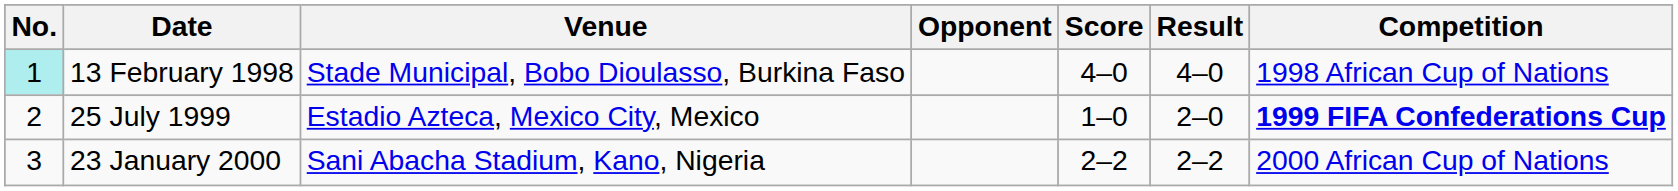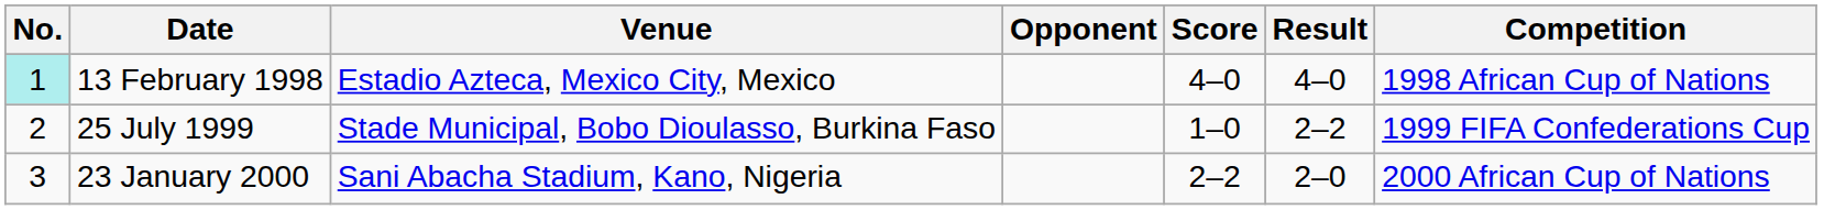13 February 1998 | Venue: Stade Municipal, Bobo Dioulasso, Burkina Faso -> Estadio Azteca, Mexico City, Mexico
25 July 1999 | Venue: Estadio Azteca, Mexico City, Mexico -> Stade Municipal, Bobo Dioulasso, Burkina Faso
25 July 1999 | Result: 2–0 -> 2–2
25 July 1999 | Competition: bold -> normal
23 January 2000 | Result: 2–2 -> 2–0
